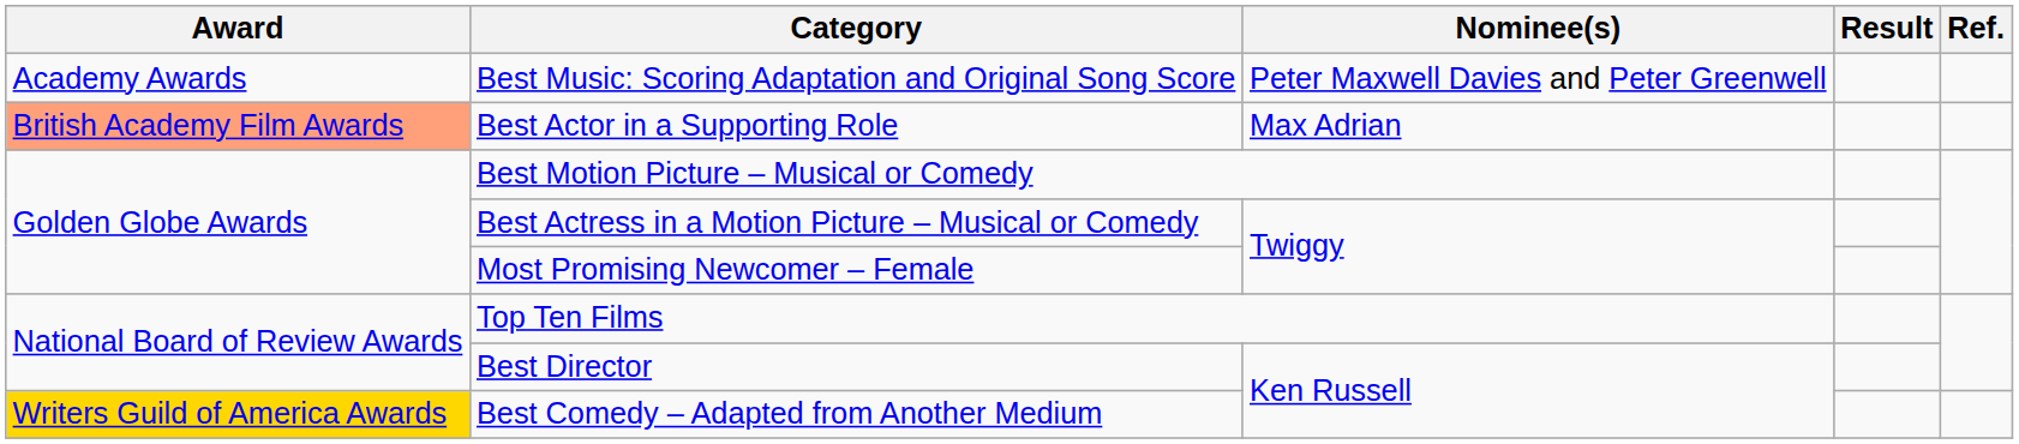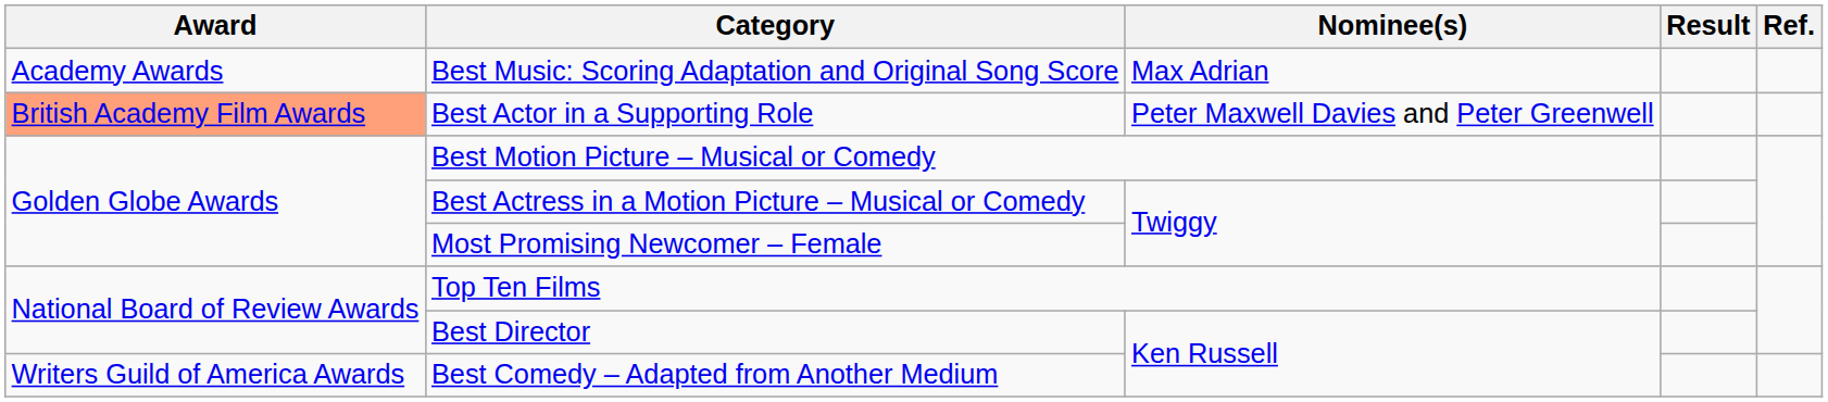Best Music: Scoring Adaptation and Original Song Score | Nominee(s): Peter Maxwell Davies and Peter Greenwell -> Max Adrian
Best Actor in a Supporting Role | Nominee(s): Max Adrian -> Peter Maxwell Davies and Peter Greenwell
Best Comedy – Adapted from Another Medium | Award: gold background -> no background
